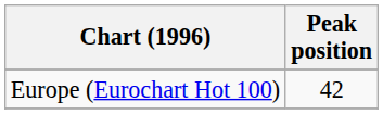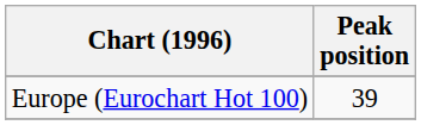Europe (Eurochart Hot 100) | Peak position: 42 -> 39
